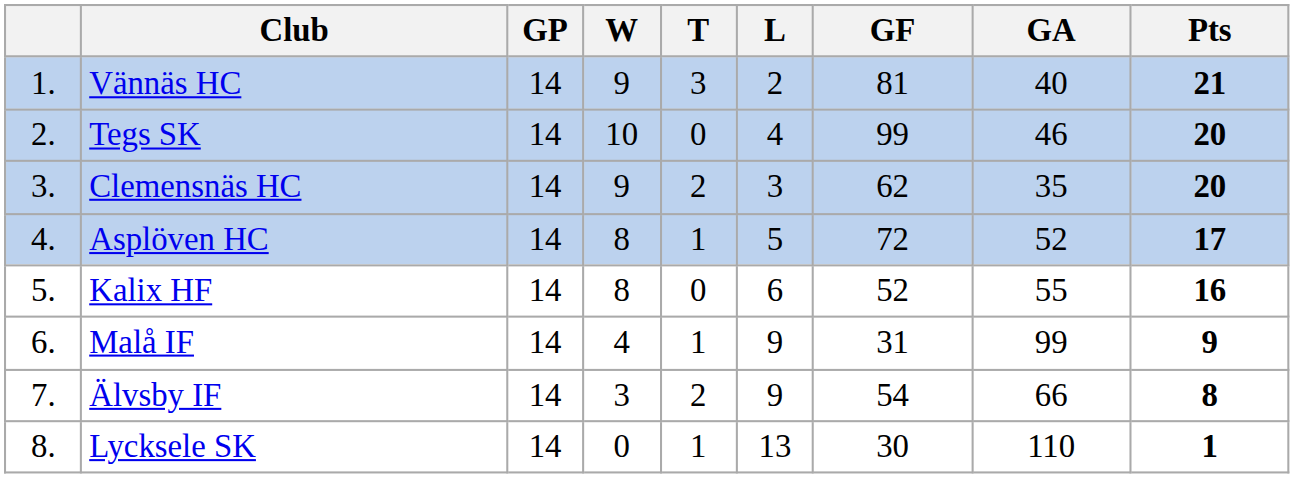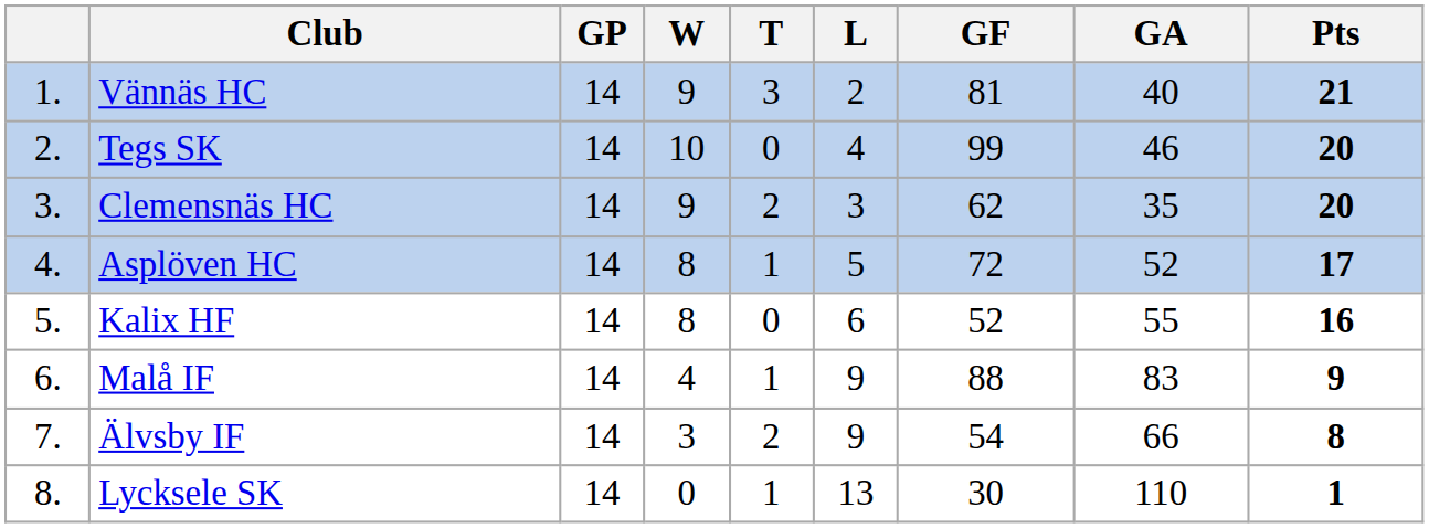Malå IF | GF: 31 -> 88
Malå IF | GA: 99 -> 83
